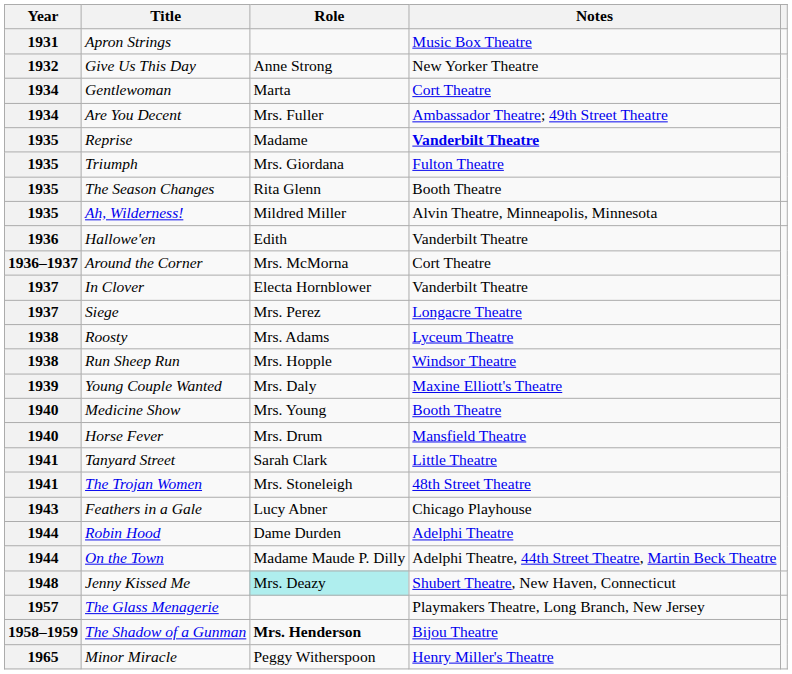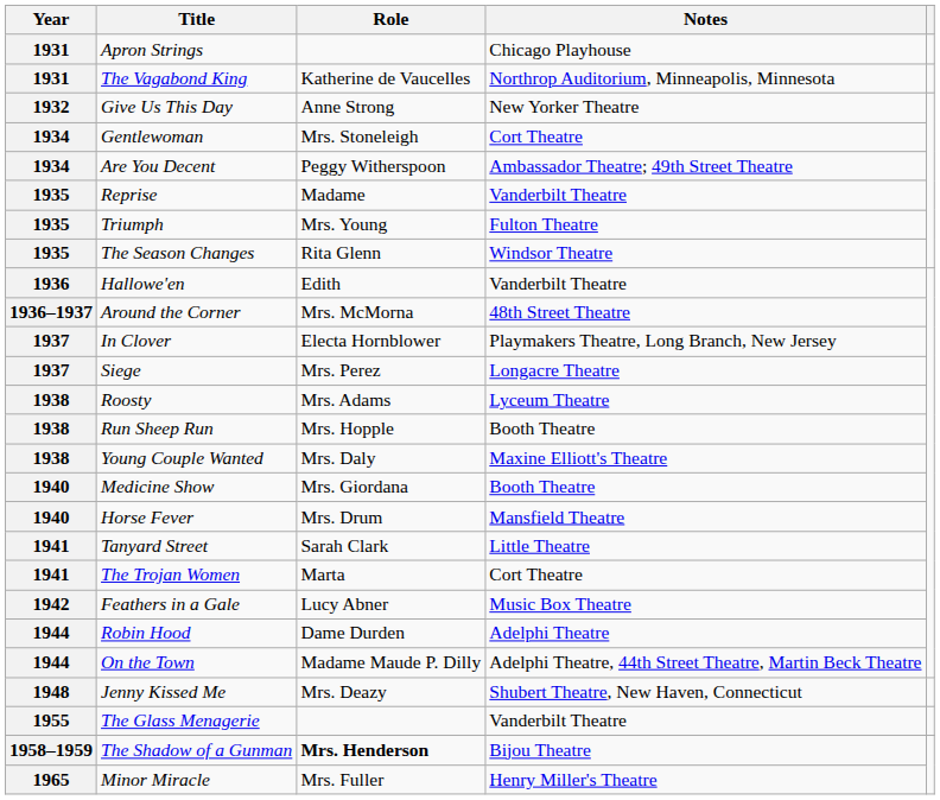Apron Strings | Notes: Music Box Theatre -> Chicago Playhouse
+ row: 1931 | The Vagabond King | Katherine de Vaucelles | Northrop Auditorium, Minneapolis, Minnesota
Gentlewoman | Role: Marta -> Mrs. Stoneleigh
Are You Decent | Role: Mrs. Fuller -> Peggy Witherspoon
Reprise | Notes: bold -> normal
Triumph | Role: Mrs. Giordana -> Mrs. Young
The Season Changes | Notes: Booth Theatre -> Windsor Theatre
- row: 1935 | Ah, Wilderness! | Mildred Miller | Alvin Theatre, Minneapolis, Minnesota
Around the Corner | Notes: Cort Theatre -> 48th Street Theatre
In Clover | Notes: Vanderbilt Theatre -> Playmakers Theatre, Long Branch, New Jersey
Run Sheep Run | Notes: Windsor Theatre -> Booth Theatre
Young Couple Wanted | Year: 1939 -> 1938
Medicine Show | Role: Mrs. Young -> Mrs. Giordana
The Trojan Women | Role: Mrs. Stoneleigh -> Marta
The Trojan Women | Notes: 48th Street Theatre -> Cort Theatre
Feathers in a Gale | Year: 1943 -> 1942
Feathers in a Gale | Notes: Chicago Playhouse -> Music Box Theatre
Jenny Kissed Me | Role: paleturquoise background -> no background
The Glass Menagerie | Year: 1957 -> 1955
The Glass Menagerie | Notes: Playmakers Theatre, Long Branch, New Jersey -> Vanderbilt Theatre
Minor Miracle | Role: Peggy Witherspoon -> Mrs. Fuller
